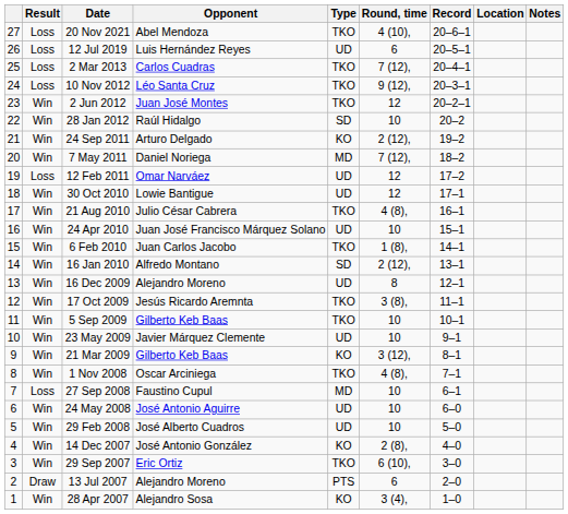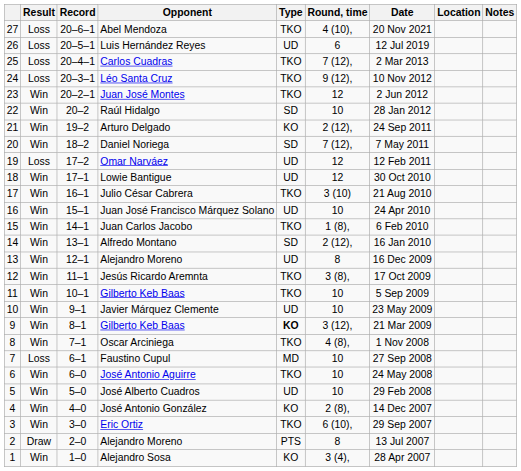columns swapped: Record <-> Date
Daniel Noriega | Type: MD -> SD
Julio César Cabrera | Round, time: 4 (8), -> 3 (10)
9 / Gilberto Keb Baas | Type: normal -> bold
José Antonio Aguirre | Type: UD -> TKO
2 / Alejandro Moreno | Round, time: 6 -> 8
